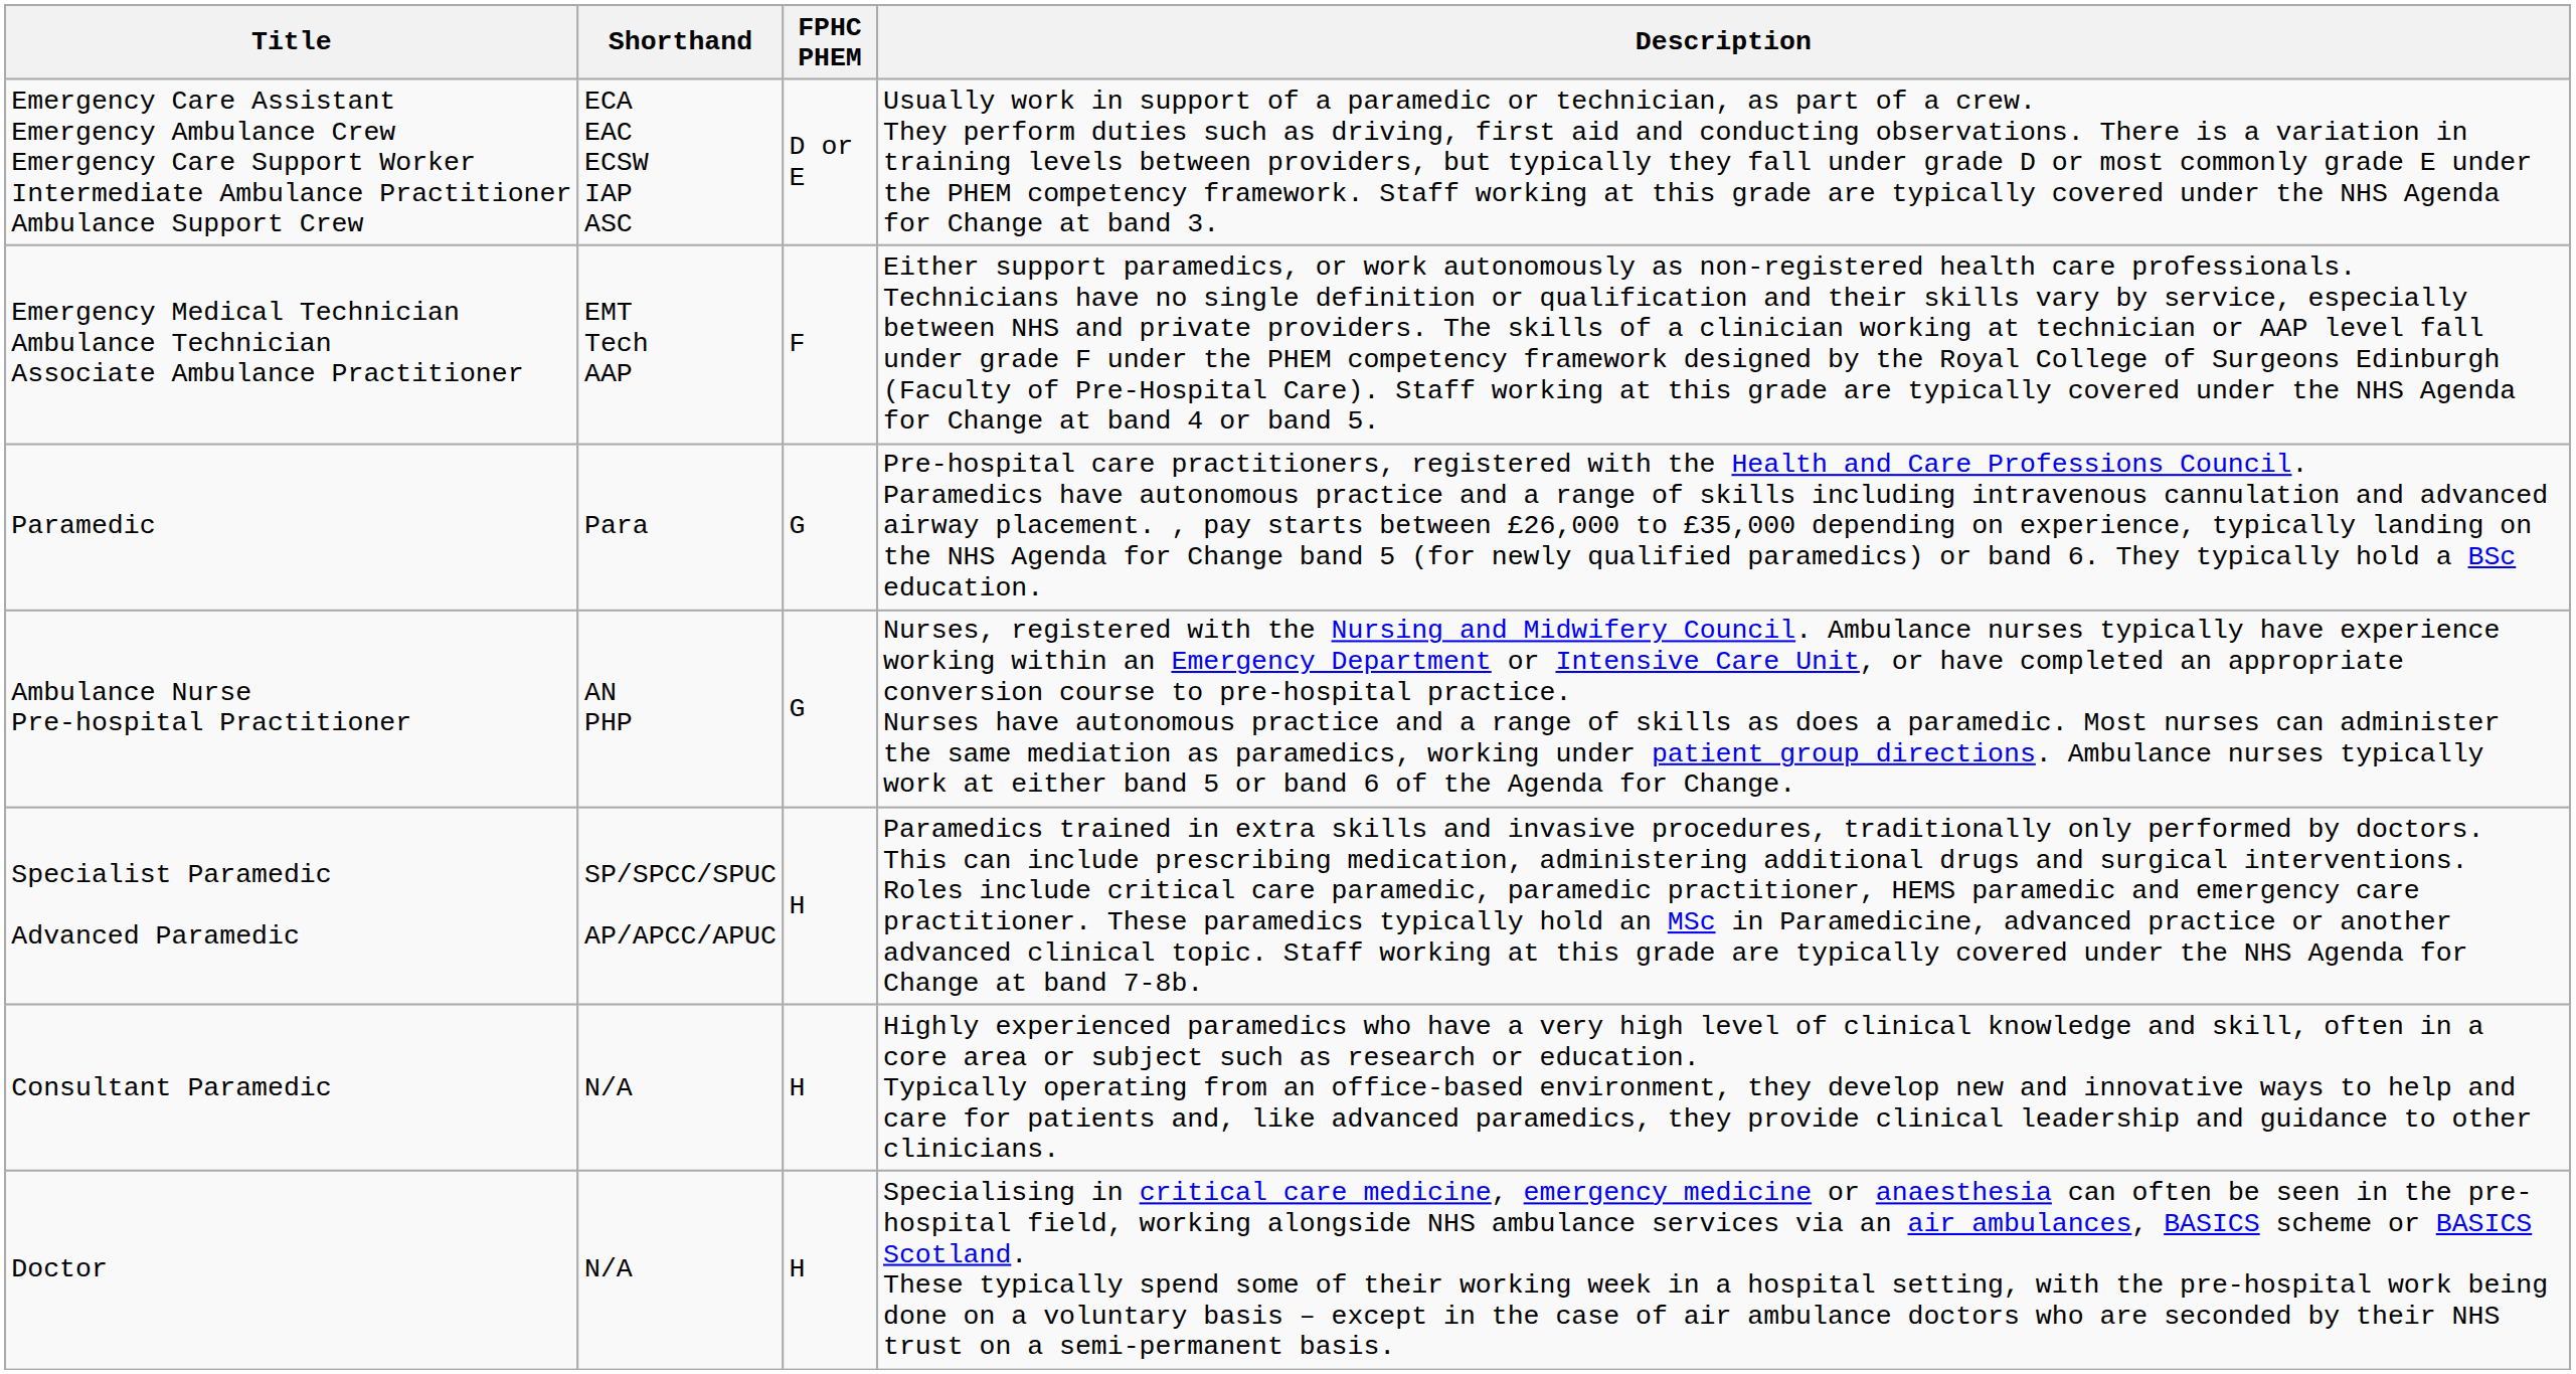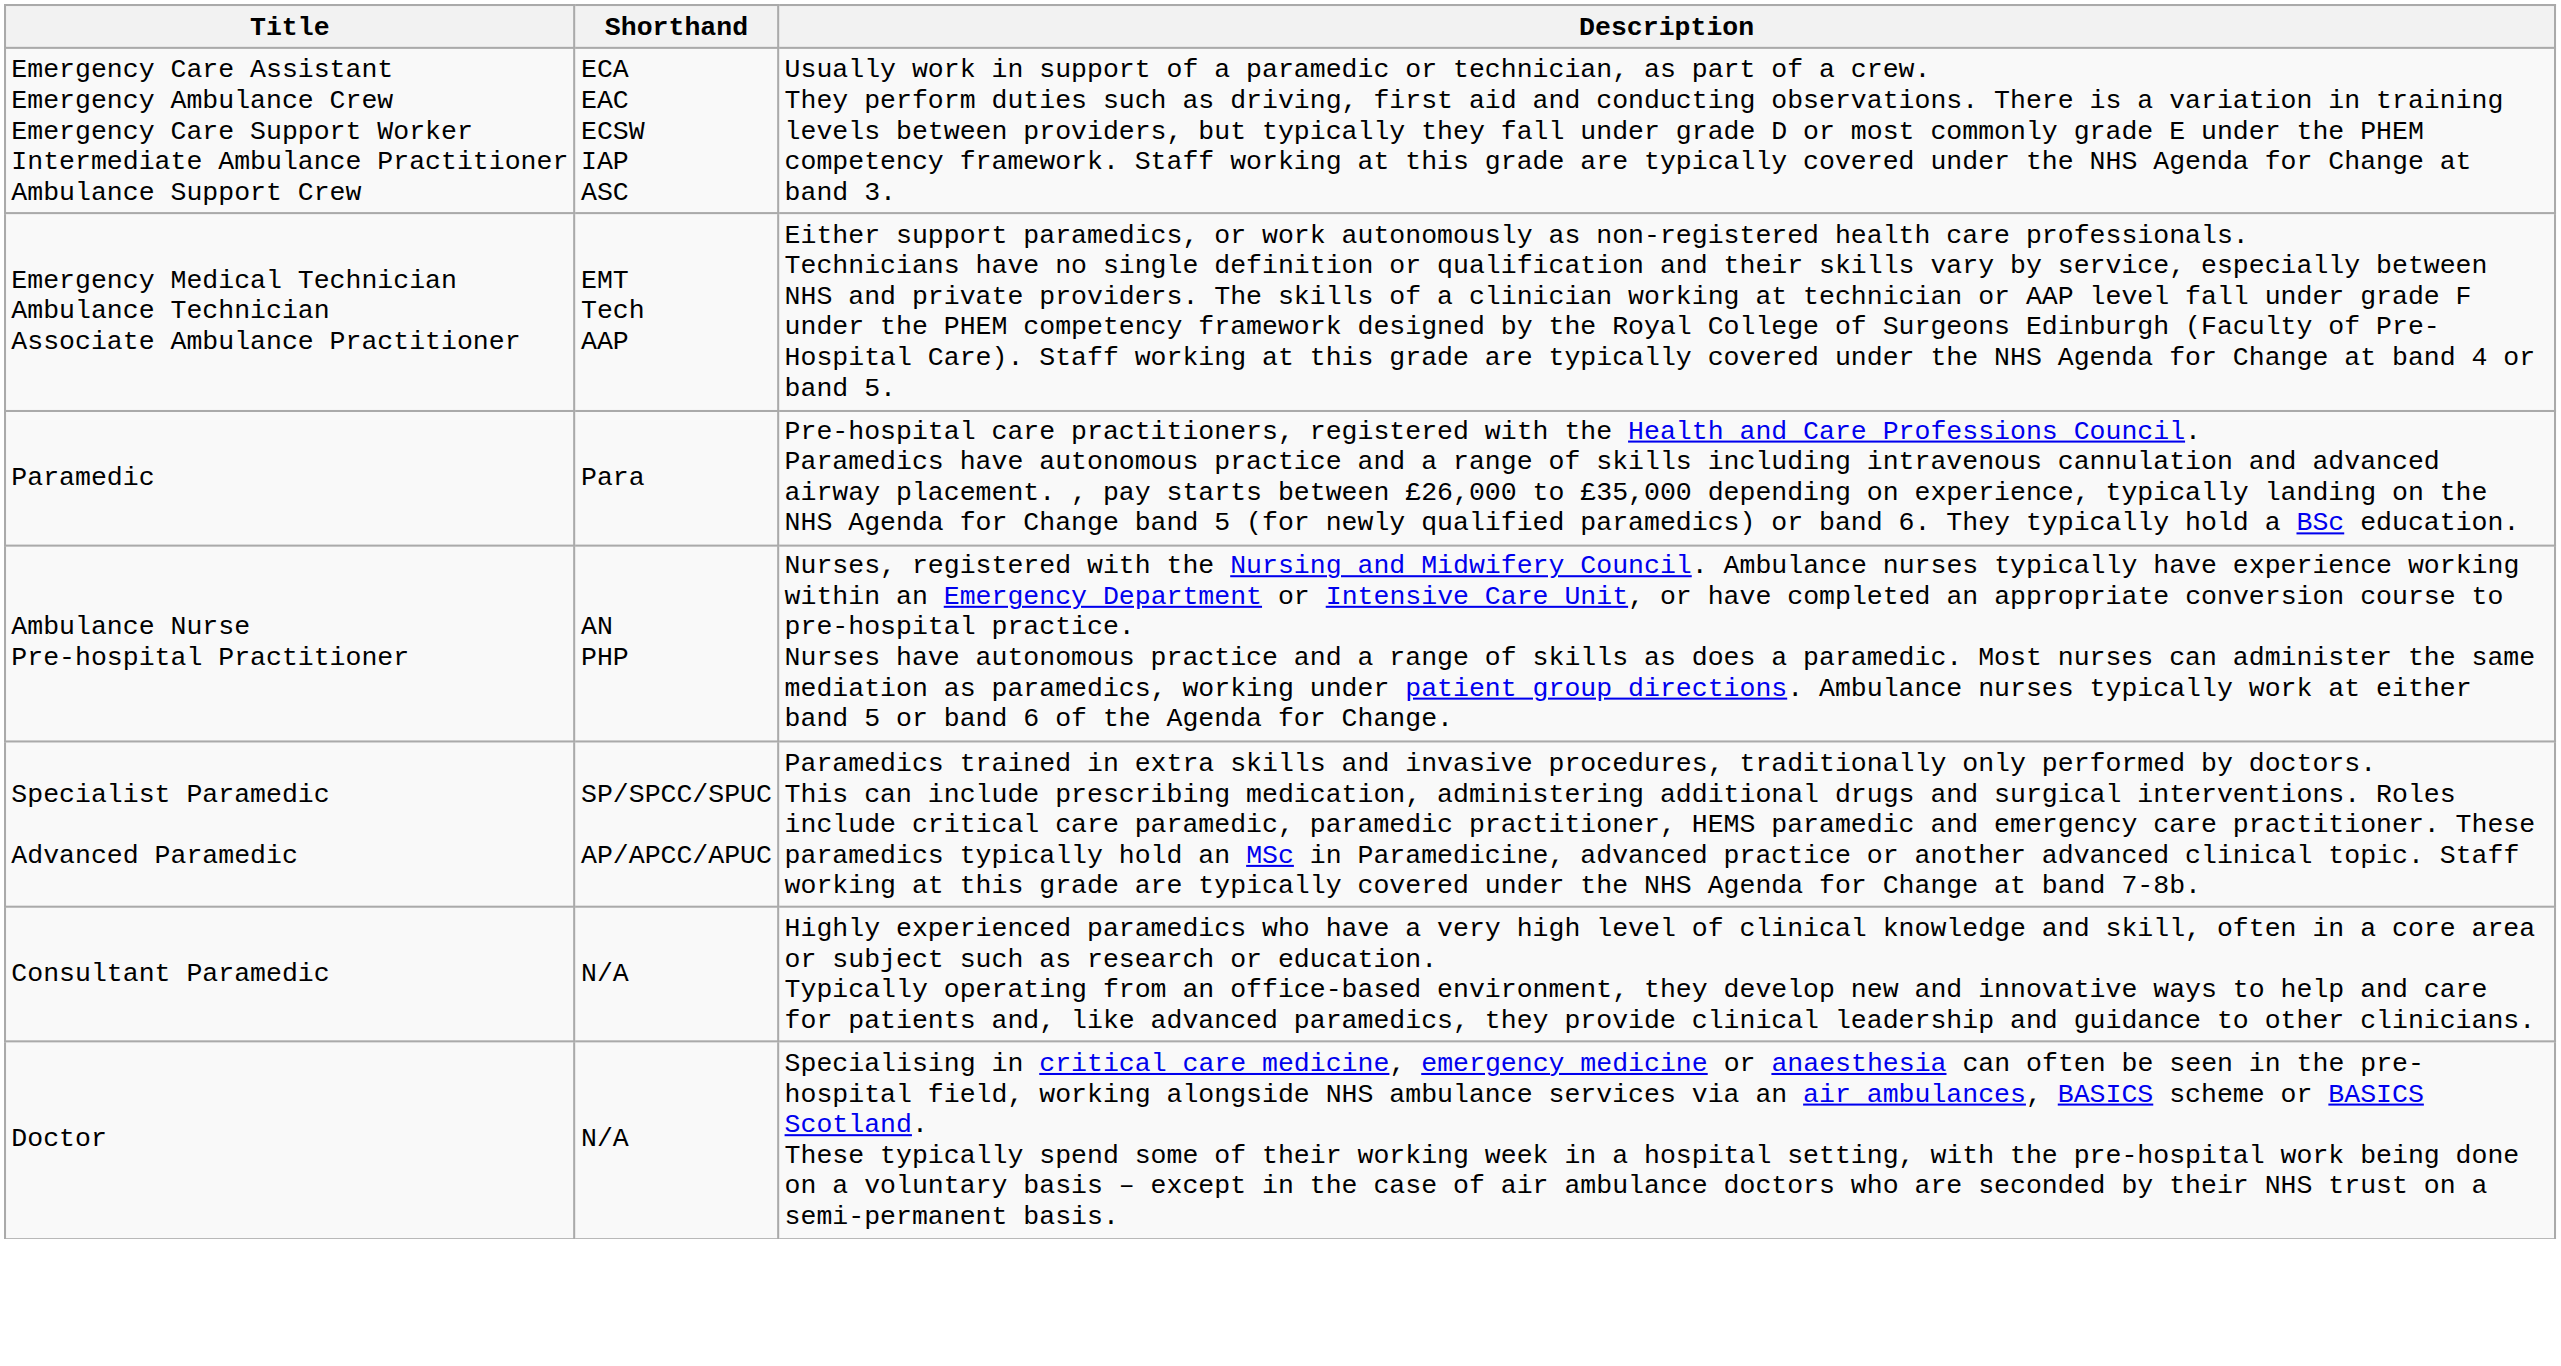- column: FPHC PHEM | D or E | F | G | G | H | H | H
